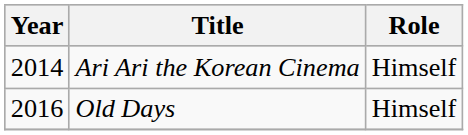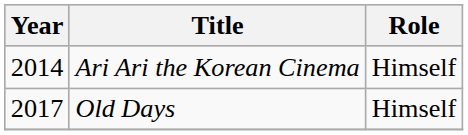Old Days | Year: 2016 -> 2017
